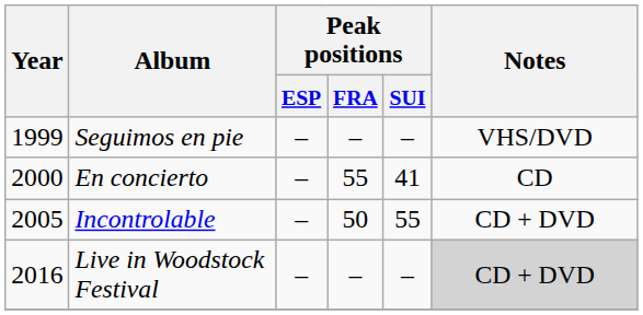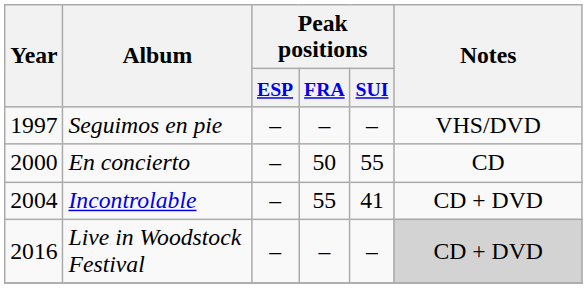Seguimos en pie | Year: 1999 -> 1997
En concierto | Peak positions / FRA: 55 -> 50
En concierto | Peak positions / SUI: 41 -> 55
Incontrolable | Year: 2005 -> 2004
Incontrolable | Peak positions / FRA: 50 -> 55
Incontrolable | Peak positions / SUI: 55 -> 41
